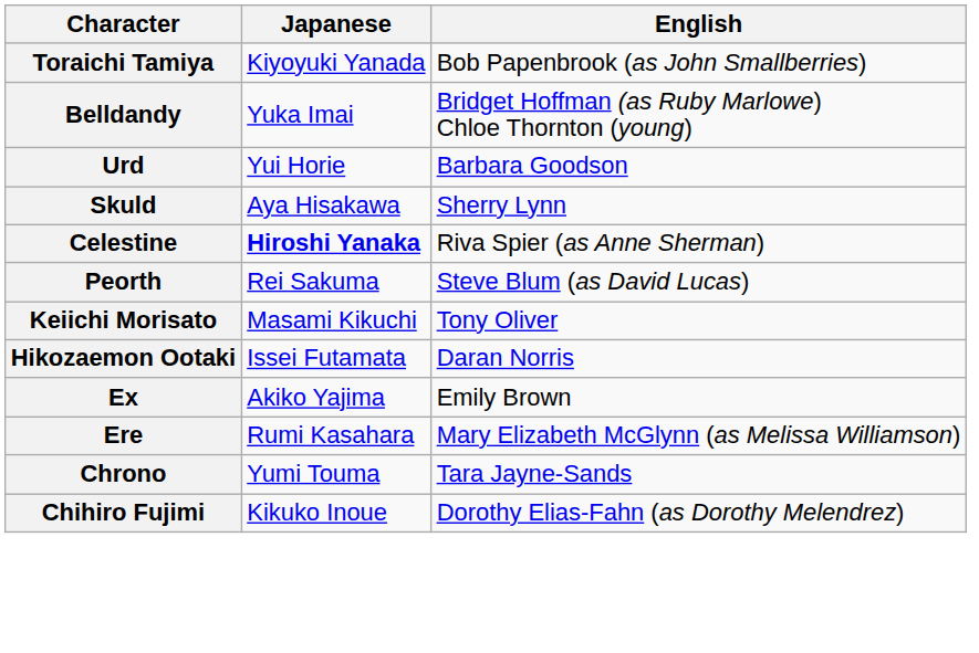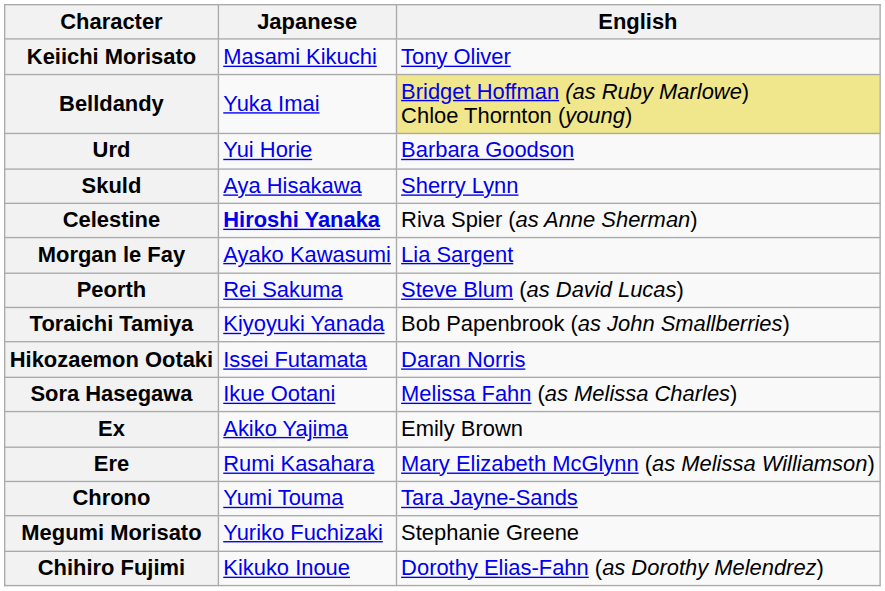rows swapped: Keiichi Morisato <-> Toraichi Tamiya
Belldandy | English: no background -> khaki background
+ row: Morgan le Fay | Ayako Kawasumi | Lia Sargent
+ row: Sora Hasegawa | Ikue Ootani | Melissa Fahn (as Melissa Charles)
+ row: Megumi Morisato | Yuriko Fuchizaki | Stephanie Greene
